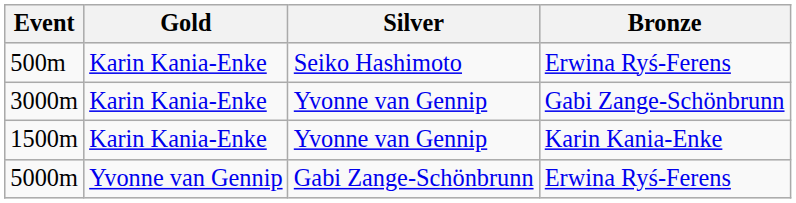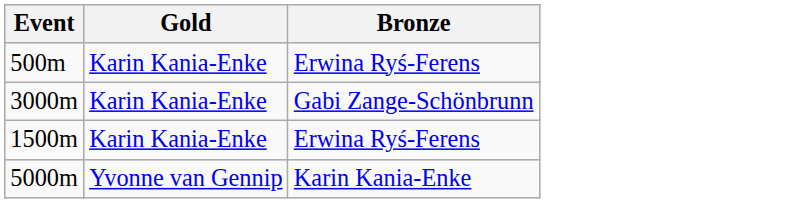- column: Silver | Seiko Hashimoto | Yvonne van Gennip | Yvonne van Gennip | Gabi Zange-Schönbrunn
1500m | Bronze: Karin Kania-Enke -> Erwina Ryś-Ferens
5000m | Bronze: Erwina Ryś-Ferens -> Karin Kania-Enke
